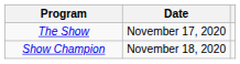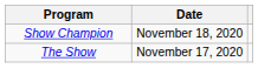rows swapped: The Show <-> Show Champion
